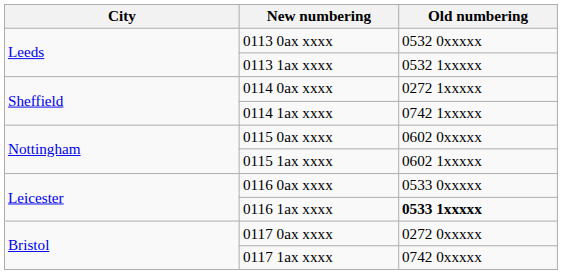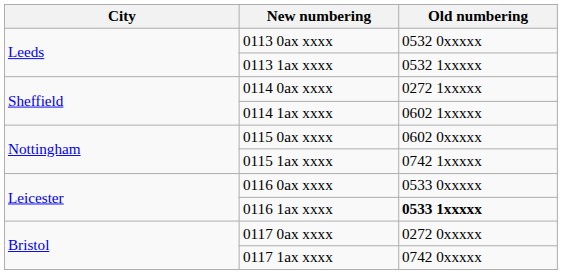0114 1ax xxxx | Old numbering: 0742 1xxxxx -> 0602 1xxxxx
0115 1ax xxxx | Old numbering: 0602 1xxxxx -> 0742 1xxxxx
